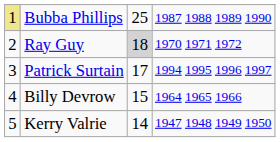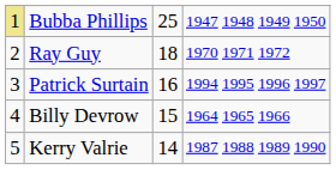Bubba Phillips | column 4: 1987 1988 1989 1990 -> 1947 1948 1949 1950
Ray Guy | column 3: lightgrey background -> no background
Patrick Surtain | column 3: 17 -> 16
Kerry Valrie | column 4: 1947 1948 1949 1950 -> 1987 1988 1989 1990
